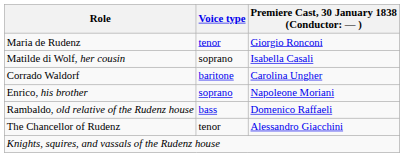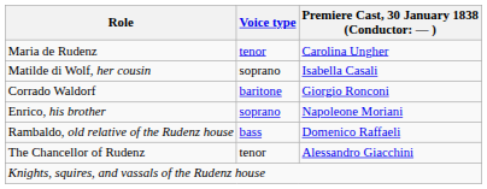Maria de Rudenz | column 3: Giorgio Ronconi -> Carolina Ungher
Corrado Waldorf | column 3: Carolina Ungher -> Giorgio Ronconi
